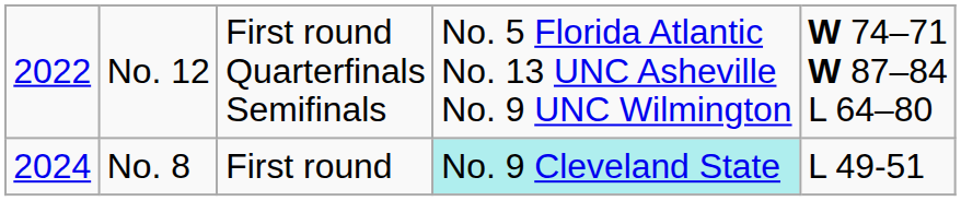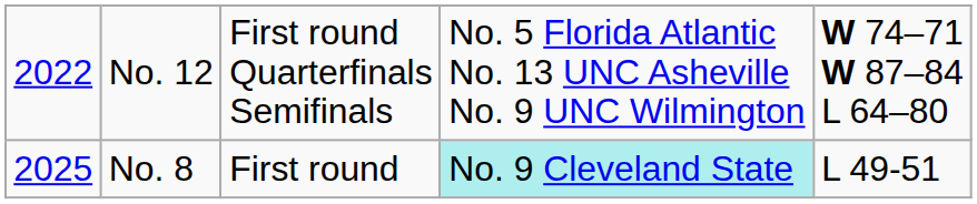No. 8 | column 1: 2024 -> 2025
